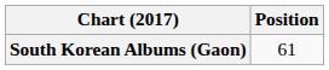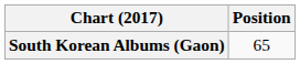South Korean Albums (Gaon) | Position: 61 -> 65
